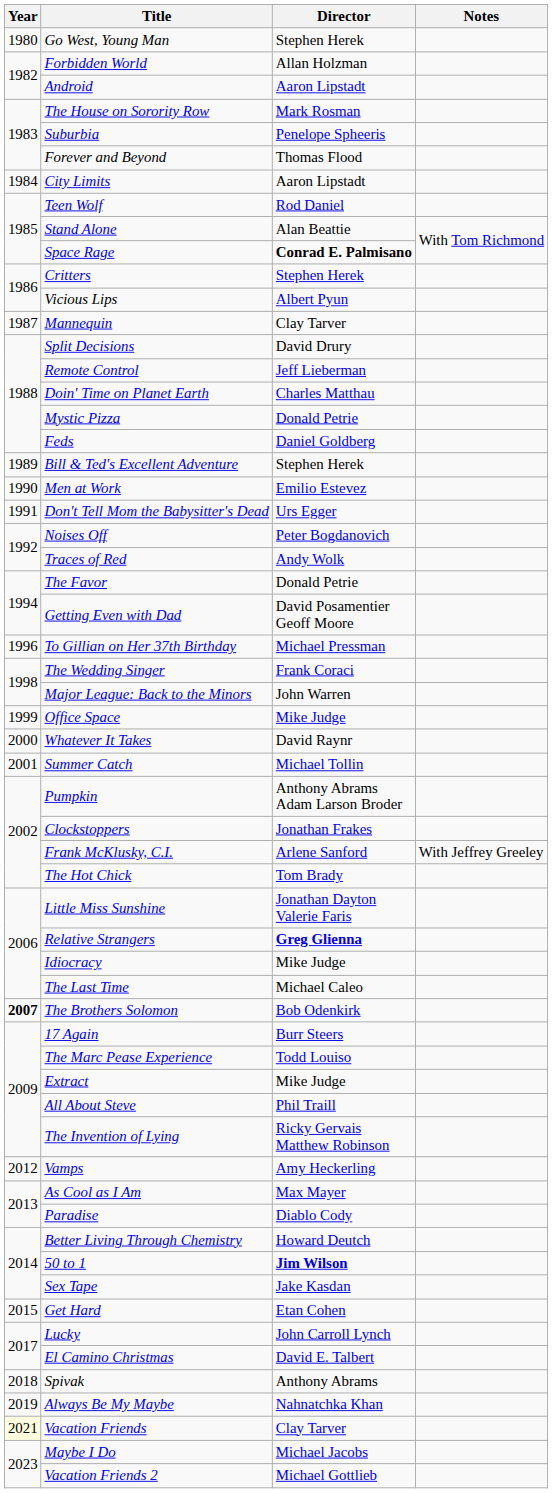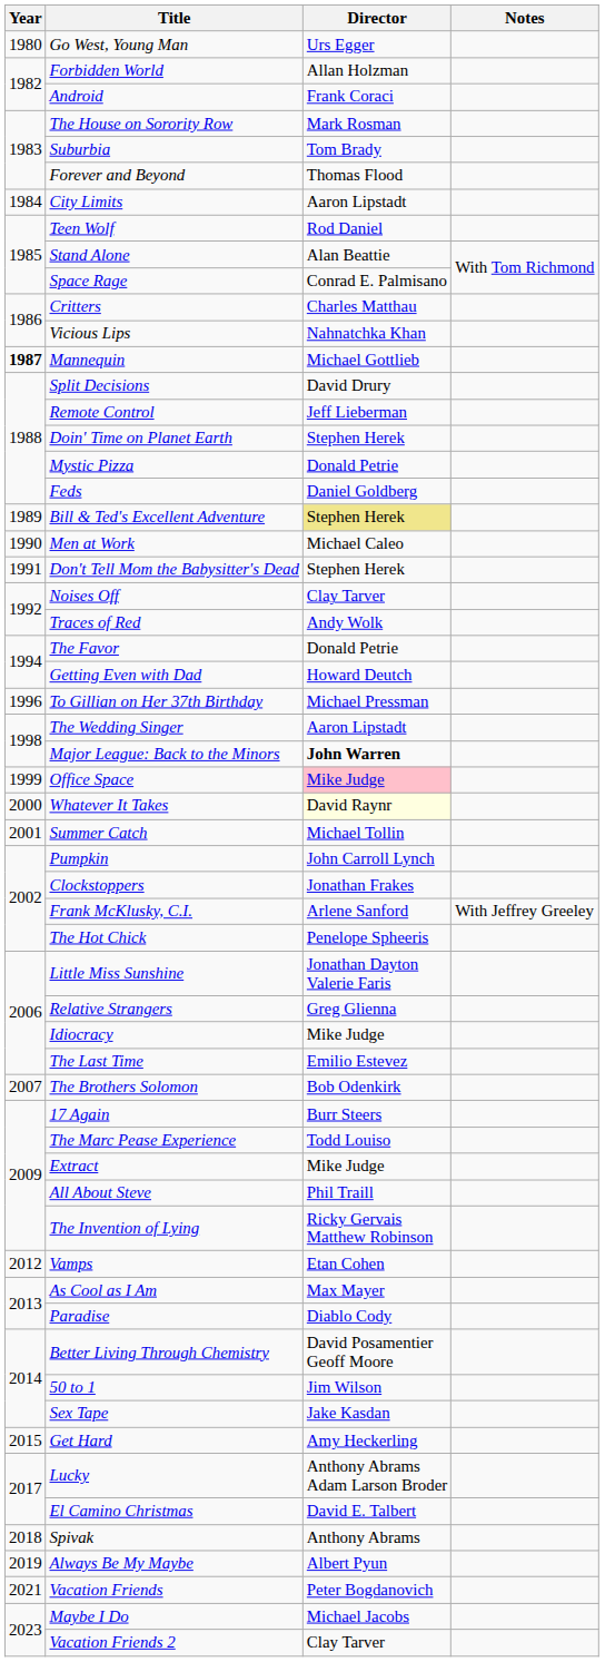Go West, Young Man | Director: Stephen Herek -> Urs Egger
Android | Director: Aaron Lipstadt -> Frank Coraci
Suburbia | Director: Penelope Spheeris -> Tom Brady
Space Rage | Director: bold -> normal
Critters | Director: Stephen Herek -> Charles Matthau
Vicious Lips | Director: Albert Pyun -> Nahnatchka Khan
Mannequin | Year: normal -> bold
Mannequin | Director: Clay Tarver -> Michael Gottlieb
Doin' Time on Planet Earth | Director: Charles Matthau -> Stephen Herek
Bill & Ted's Excellent Adventure | Director: no background -> khaki background
Men at Work | Director: Emilio Estevez -> Michael Caleo
Don't Tell Mom the Babysitter's Dead | Director: Urs Egger -> Stephen Herek
Noises Off | Director: Peter Bogdanovich -> Clay Tarver
Getting Even with Dad | Director: David Posamentier Geoff Moore -> Howard Deutch
The Wedding Singer | Director: Frank Coraci -> Aaron Lipstadt
Major League: Back to the Minors | Director: normal -> bold
Office Space | Director: no background -> pink background
Whatever It Takes | Director: no background -> lightyellow background
Pumpkin | Director: Anthony Abrams Adam Larson Broder -> John Carroll Lynch
The Hot Chick | Director: Tom Brady -> Penelope Spheeris
Relative Strangers | Director: bold -> normal
The Last Time | Director: Michael Caleo -> Emilio Estevez
The Brothers Solomon | Year: bold -> normal
Vamps | Director: Amy Heckerling -> Etan Cohen
Better Living Through Chemistry | Director: Howard Deutch -> David Posamentier Geoff Moore
50 to 1 | Director: bold -> normal
Get Hard | Director: Etan Cohen -> Amy Heckerling
Lucky | Director: John Carroll Lynch -> Anthony Abrams Adam Larson Broder
Always Be My Maybe | Director: Nahnatchka Khan -> Albert Pyun
Vacation Friends | Year: lightyellow background -> no background
Vacation Friends | Director: Clay Tarver -> Peter Bogdanovich
Vacation Friends 2 | Director: Michael Gottlieb -> Clay Tarver
